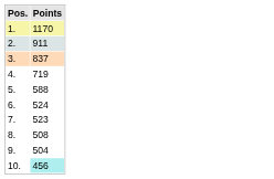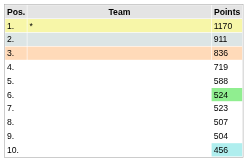+ column: Team | *
3. | Points: 837 -> 836
6. | Points: no background -> lightgreen background
8. | Points: 508 -> 507
